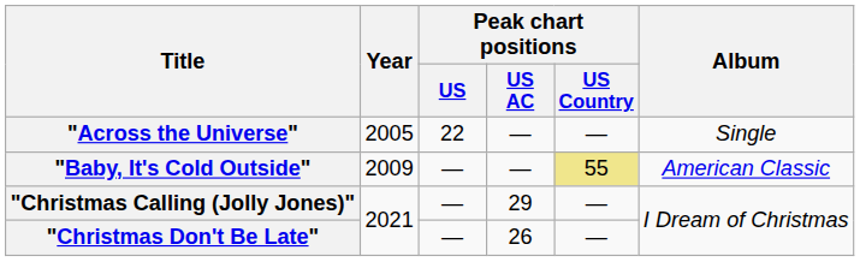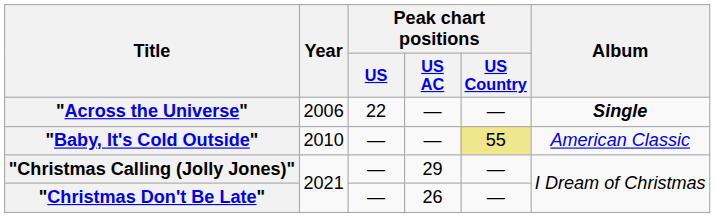"Across the Universe" | Year: 2005 -> 2006
"Across the Universe" | Album: normal -> bold
"Baby, It's Cold Outside" | Year: 2009 -> 2010
